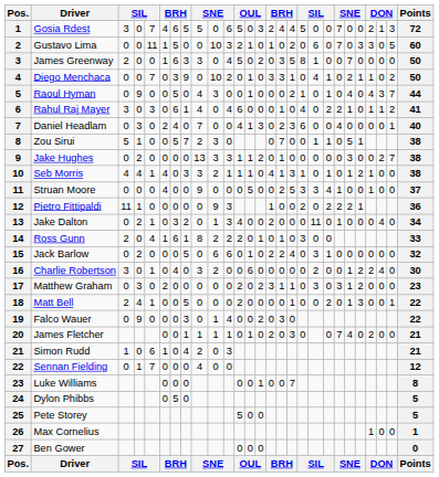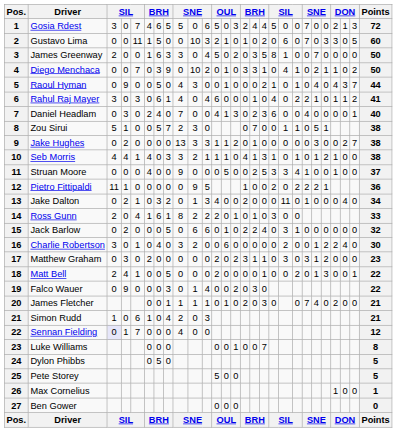Pietro Fittipaldi | column 11: 3 -> 5
Sennan Fielding | column 3: no background -> lavender background
